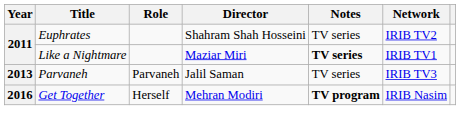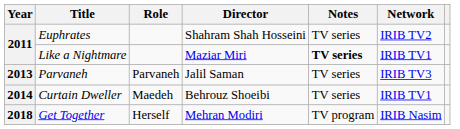+ row: 2014 | Curtain Dweller | Maedeh | Behrouz Shoeibi | TV series | IRIB TV1
Get Together | Year: 2016 -> 2018
Get Together | Notes: bold -> normal
